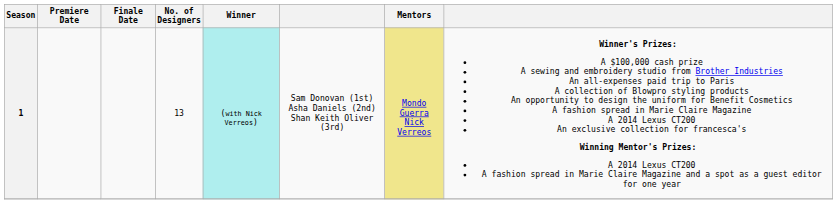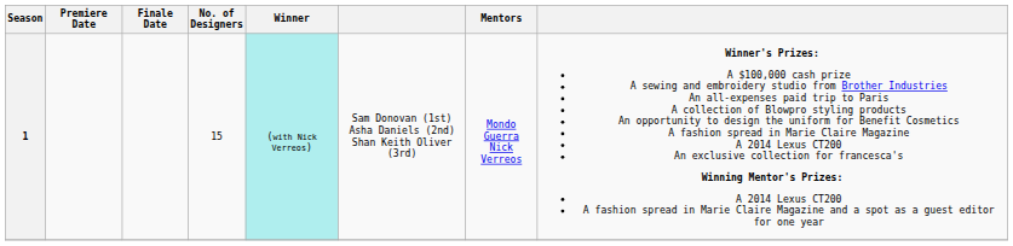1 | No. of Designers: 13 -> 15
1 | Mentors: khaki background -> no background
